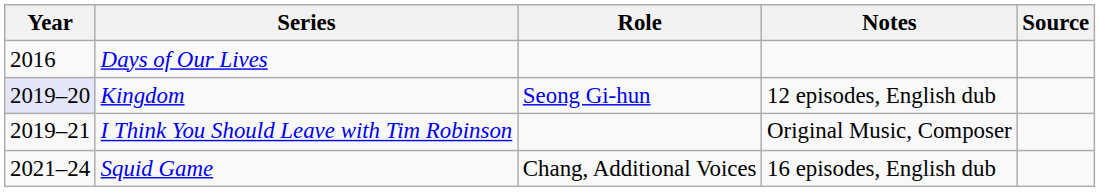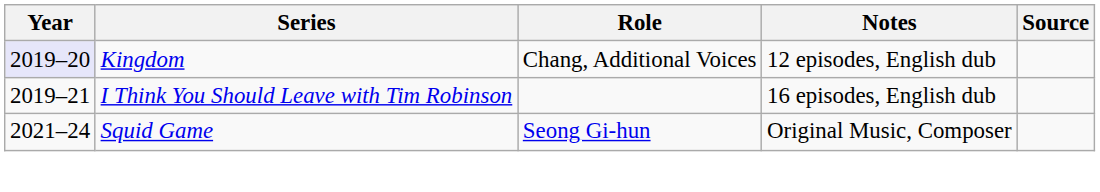- row: 2016 | Days of Our Lives
Kingdom | Role: Seong Gi-hun -> Chang, Additional Voices
I Think You Should Leave with Tim Robinson | Notes: Original Music, Composer -> 16 episodes, English dub
Squid Game | Role: Chang, Additional Voices -> Seong Gi-hun
Squid Game | Notes: 16 episodes, English dub -> Original Music, Composer
